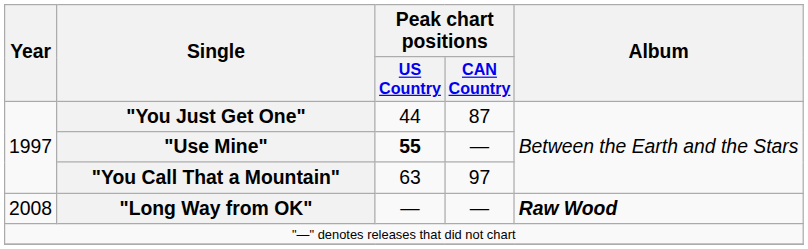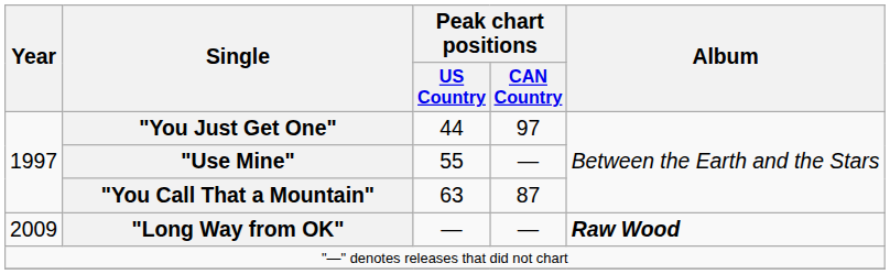"You Just Get One" | Peak chart positions / CAN Country: 87 -> 97
"Use Mine" | Peak chart positions / US Country: bold -> normal
"You Call That a Mountain" | Peak chart positions / CAN Country: 97 -> 87
"Long Way from OK" | Year: 2008 -> 2009
